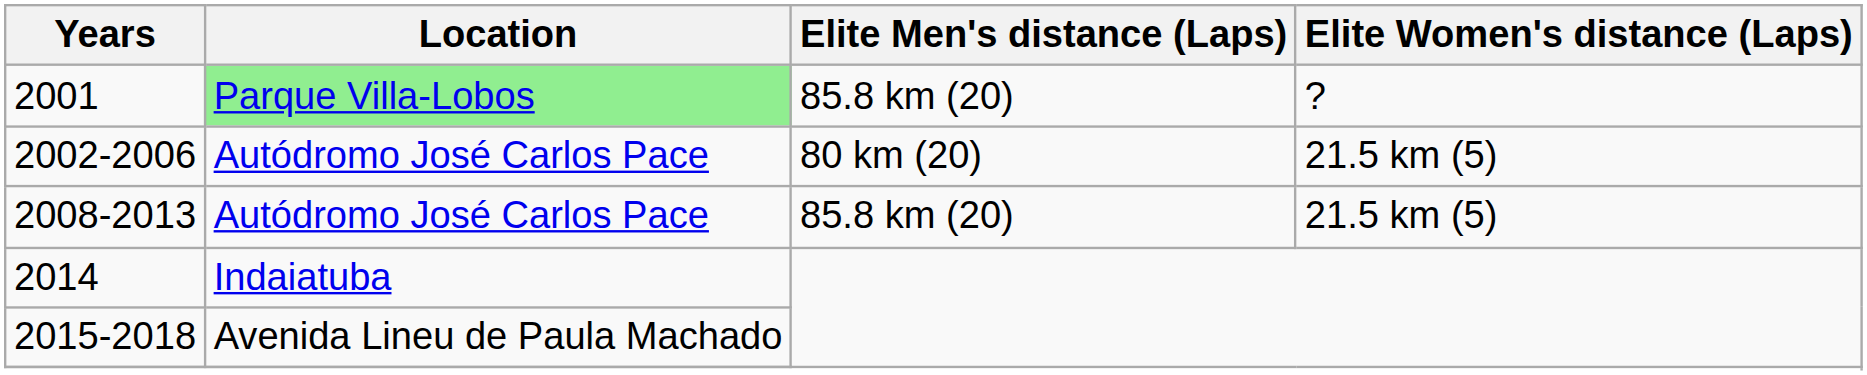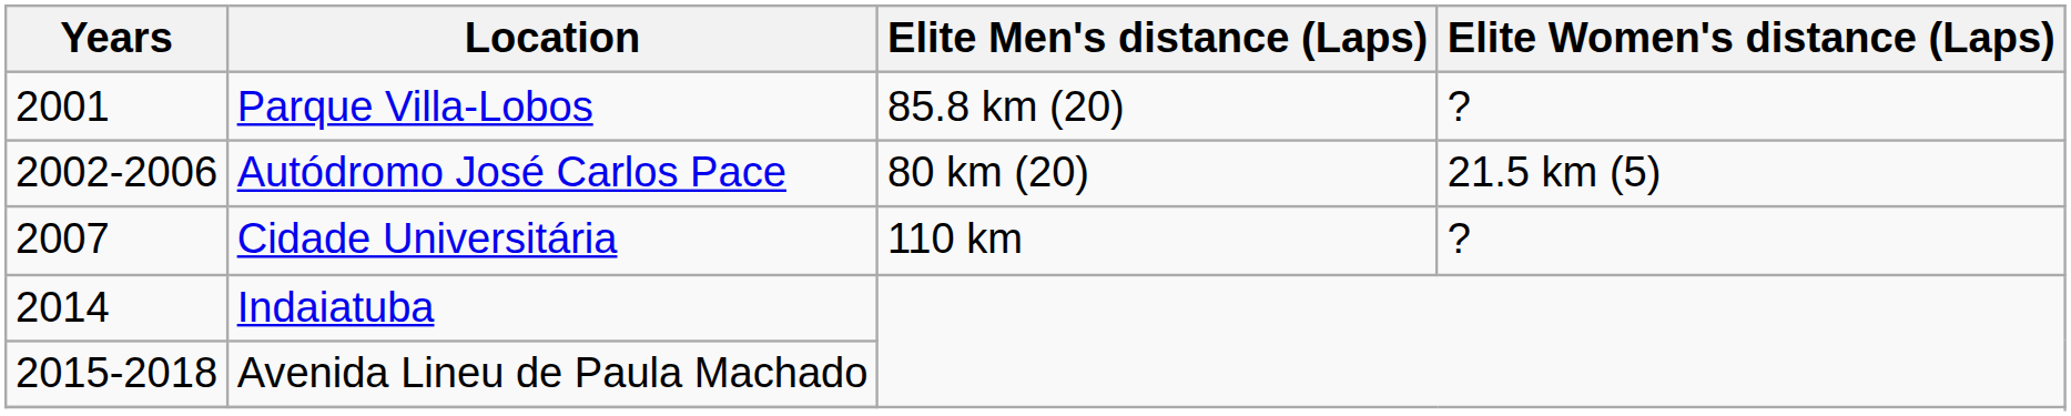2001 | Location: lightgreen background -> no background
+ row: 2007 | Cidade Universitária | 110 km | ?
- row: 2008-2013 | Autódromo José Carlos Pace | 85.8 km (20) | 21.5 km (5)
